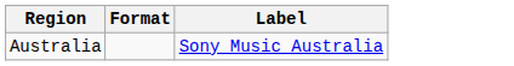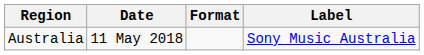+ column: Date | 11 May 2018
